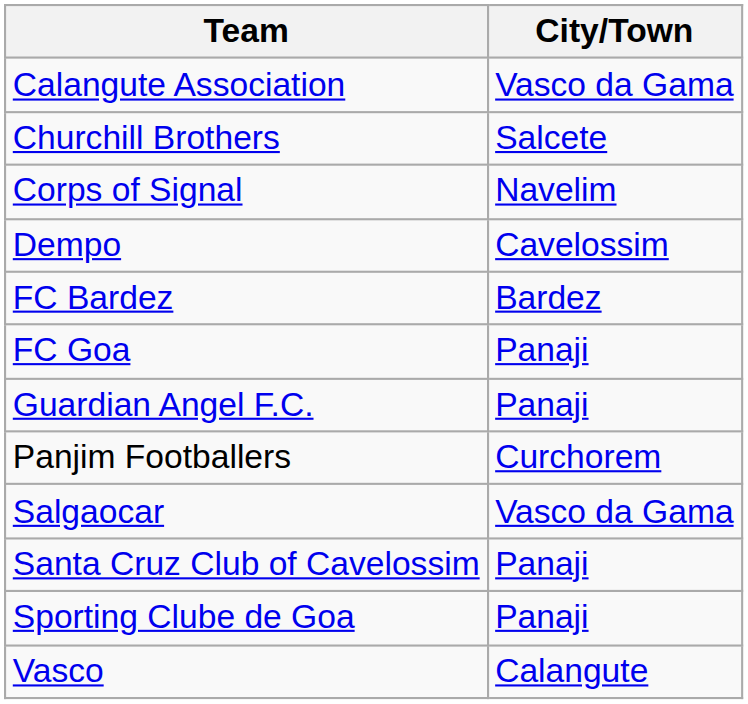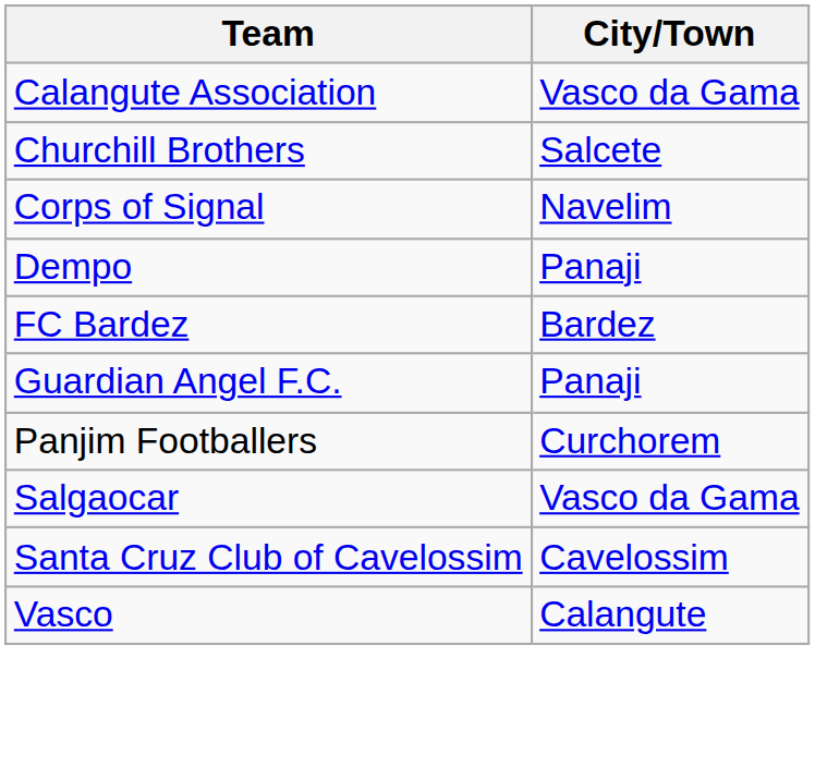Dempo | City/Town: Cavelossim -> Panaji
- row: FC Goa | Panaji
Santa Cruz Club of Cavelossim | City/Town: Panaji -> Cavelossim
- row: Sporting Clube de Goa | Panaji
